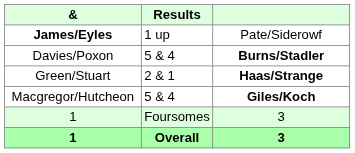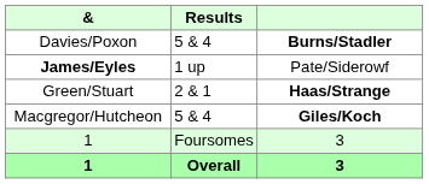rows swapped: James/Eyles <-> Davies/Poxon
